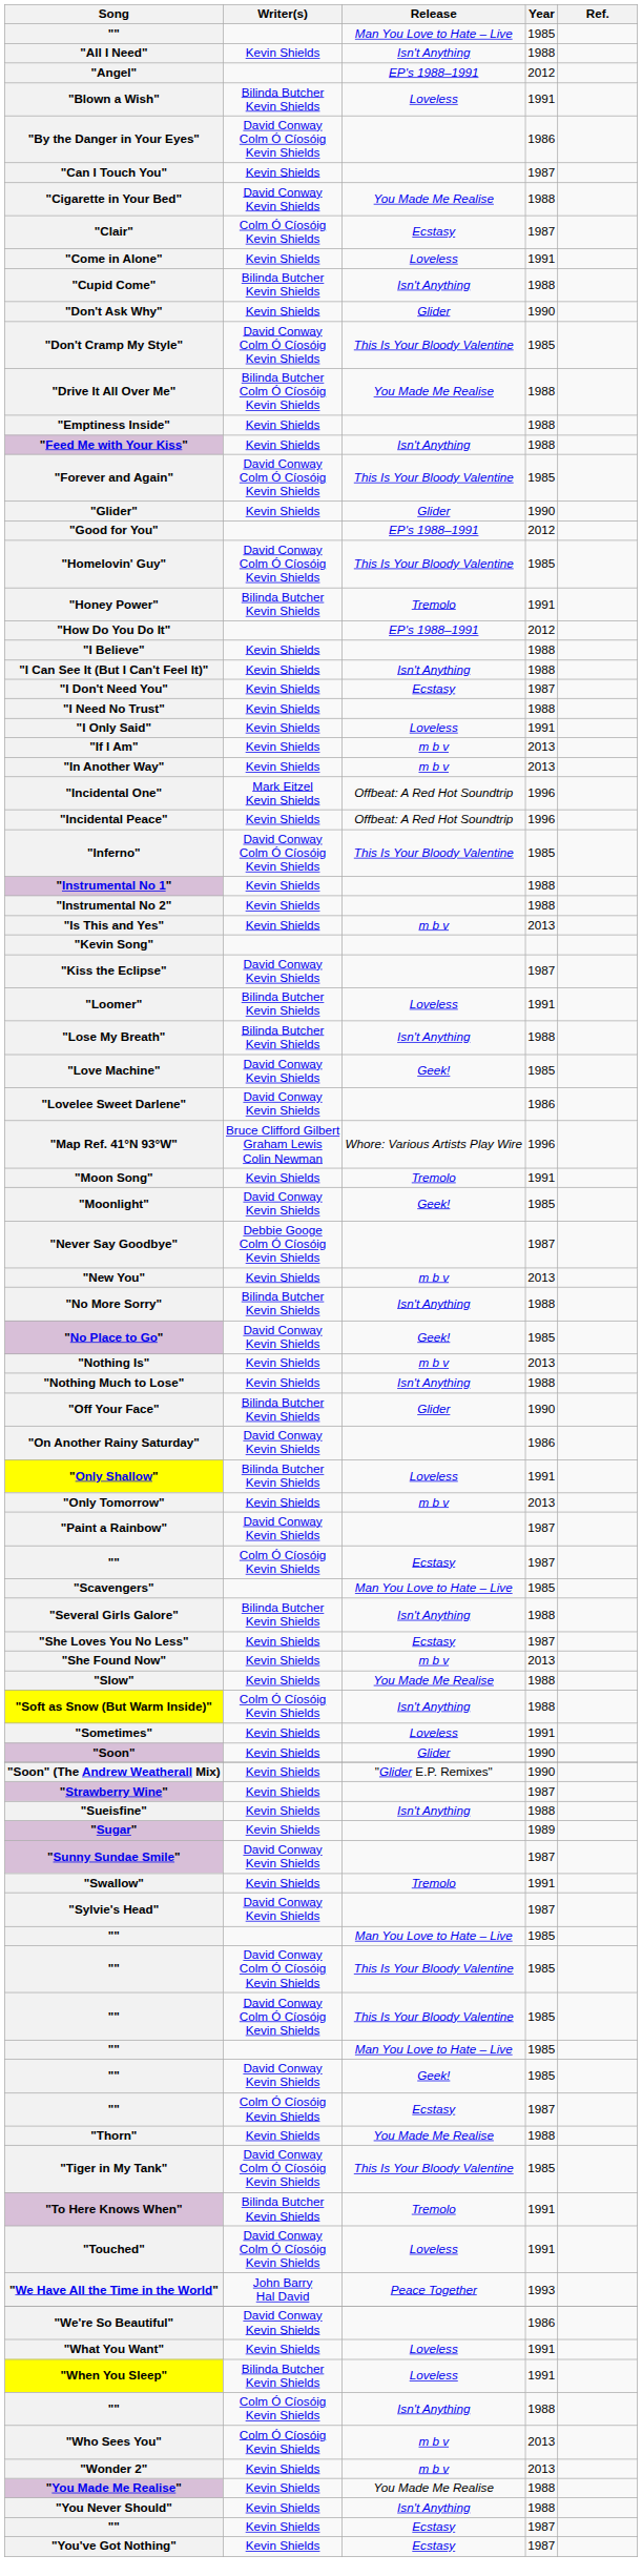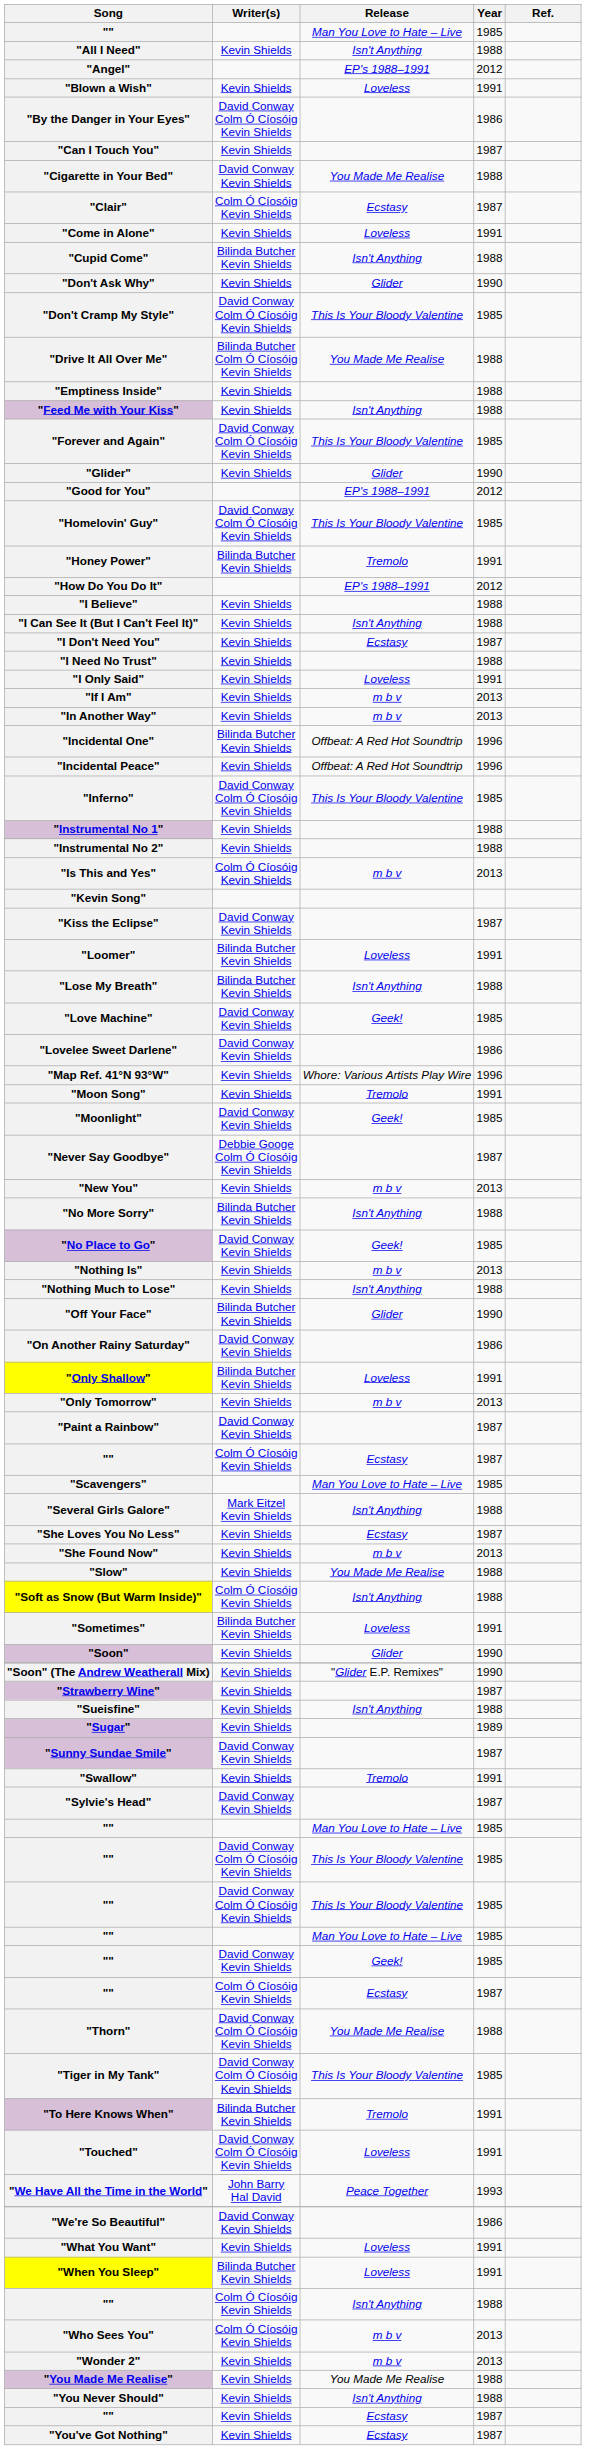"Blown a Wish" | Writer(s): Bilinda Butcher Kevin Shields -> Kevin Shields
"Incidental One" | Writer(s): Mark Eitzel Kevin Shields -> Bilinda Butcher Kevin Shields
"Is This and Yes" | Writer(s): Kevin Shields -> Colm Ó Cíosóig Kevin Shields
"Map Ref. 41°N 93°W" | Writer(s): Bruce Clifford Gilbert Graham Lewis Colin Newman -> Kevin Shields
"Several Girls Galore" | Writer(s): Bilinda Butcher Kevin Shields -> Mark Eitzel Kevin Shields
"Sometimes" | Writer(s): Kevin Shields -> Bilinda Butcher Kevin Shields
"Thorn" | Writer(s): Kevin Shields -> David Conway Colm Ó Cíosóig Kevin Shields
